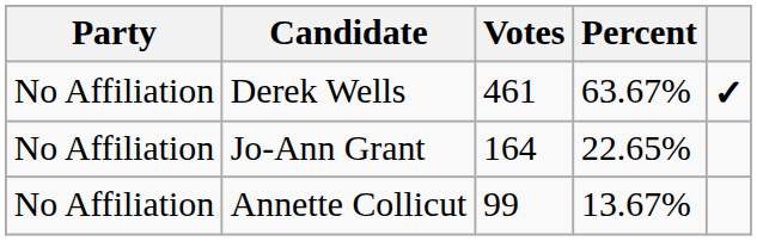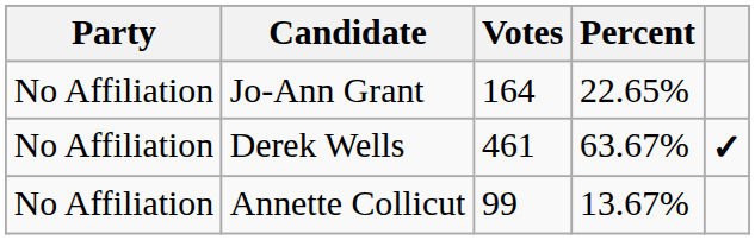rows swapped: Derek Wells <-> Jo-Ann Grant
